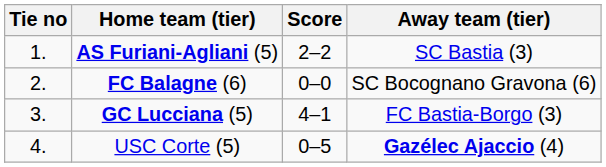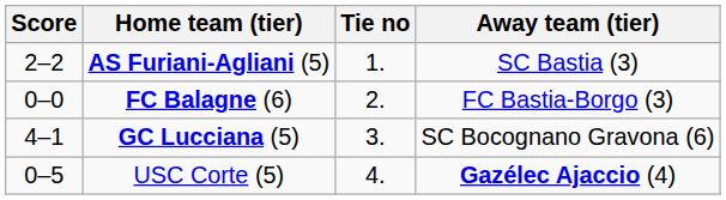columns swapped: Tie no <-> Score
FC Balagne (6) | Away team (tier): SC Bocognano Gravona (6) -> FC Bastia-Borgo (3)
GC Lucciana (5) | Away team (tier): FC Bastia-Borgo (3) -> SC Bocognano Gravona (6)
